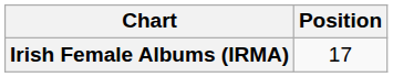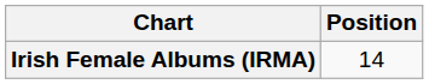Irish Female Albums (IRMA) | Position: 17 -> 14
